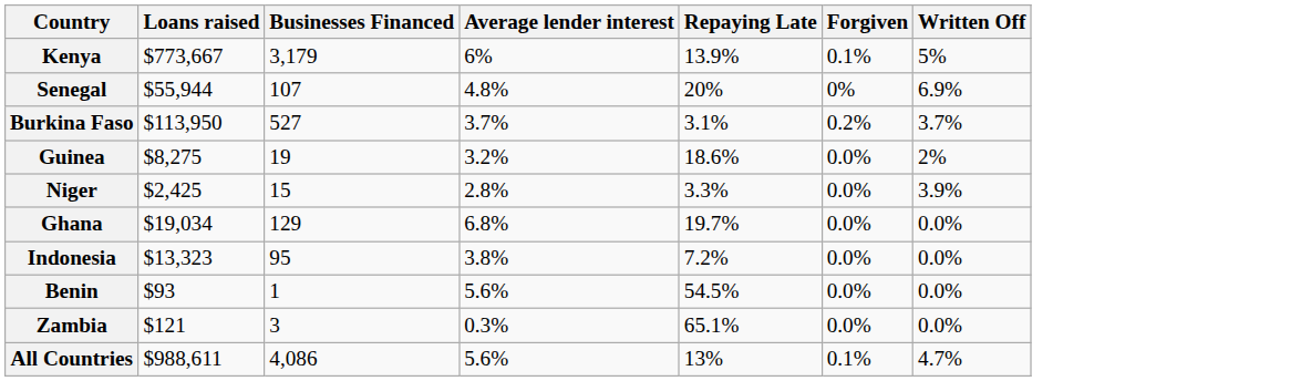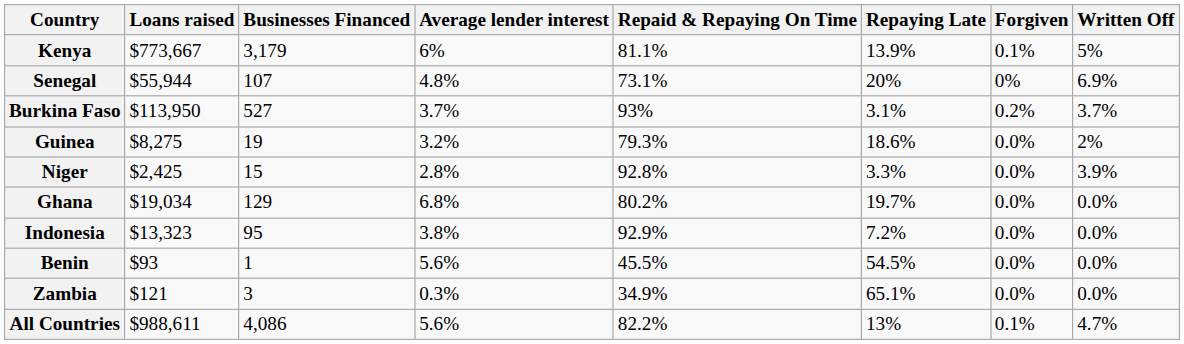+ column: Repaid & Repaying On Time | 81.1% | 73.1% | 93% | 79.3% | 92.8% | 80.2% | 92.9% | 45.5% | 34.9% | 82.2%
